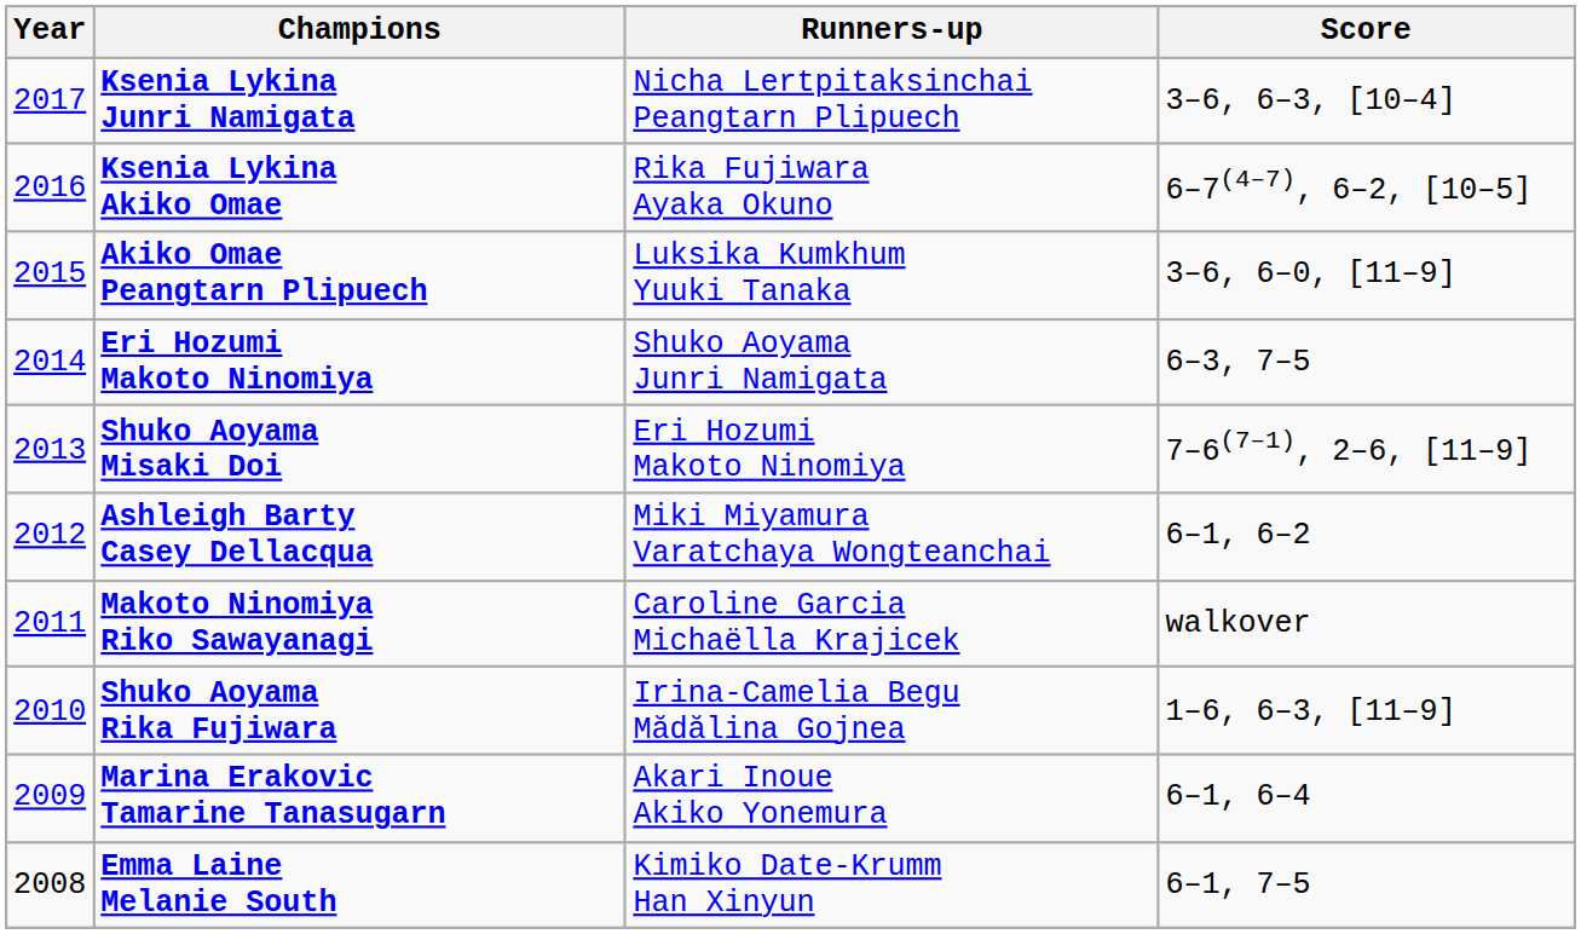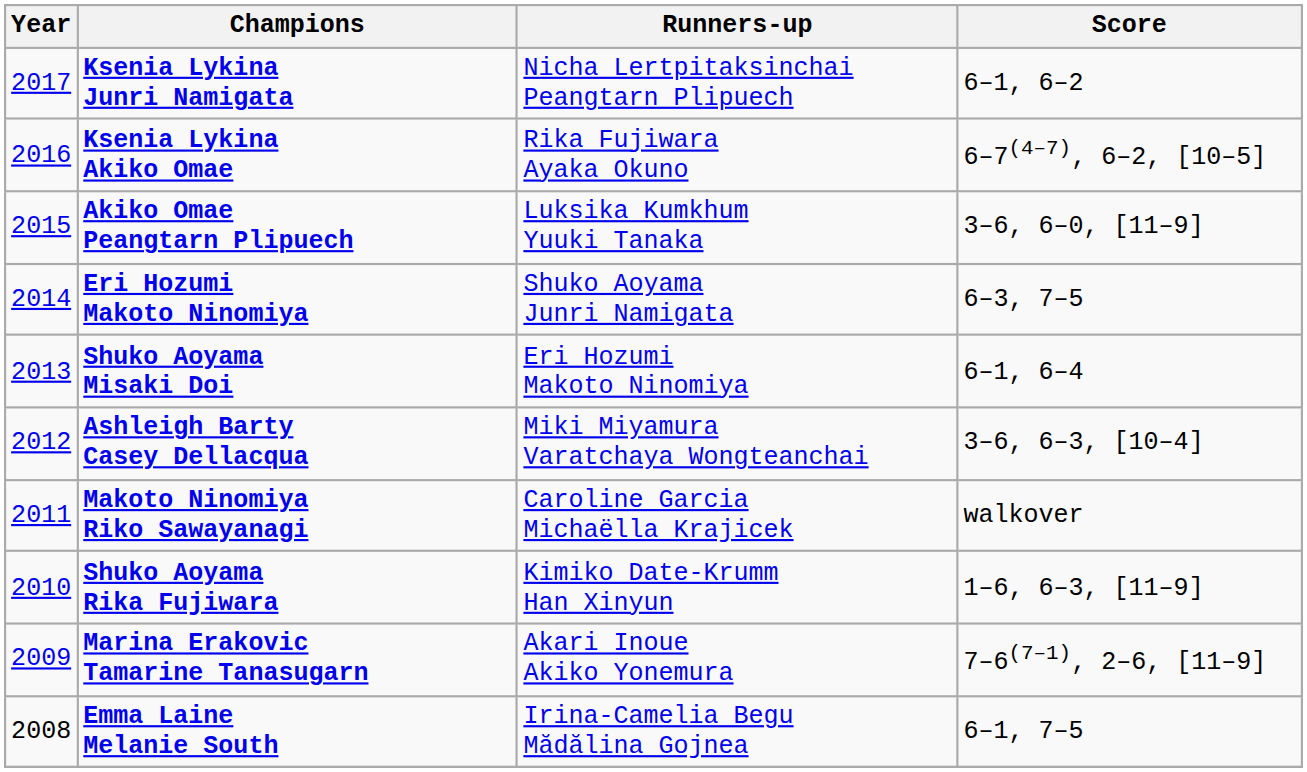Ksenia Lykina Junri Namigata | Score: 3–6, 6–3, [10–4] -> 6–1, 6–2
Shuko Aoyama Misaki Doi | Score: 7–6(7–1), 2–6, [11–9] -> 6–1, 6–4
Ashleigh Barty Casey Dellacqua | Score: 6–1, 6–2 -> 3–6, 6–3, [10–4]
Shuko Aoyama Rika Fujiwara | Runners-up: Irina-Camelia Begu Mădălina Gojnea -> Kimiko Date-Krumm Han Xinyun
Marina Erakovic Tamarine Tanasugarn | Score: 6–1, 6–4 -> 7–6(7–1), 2–6, [11–9]
Emma Laine Melanie South | Runners-up: Kimiko Date-Krumm Han Xinyun -> Irina-Camelia Begu Mădălina Gojnea
